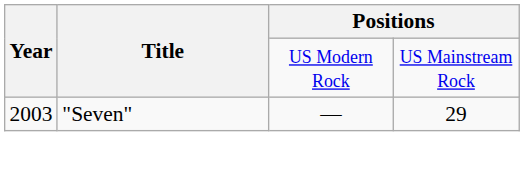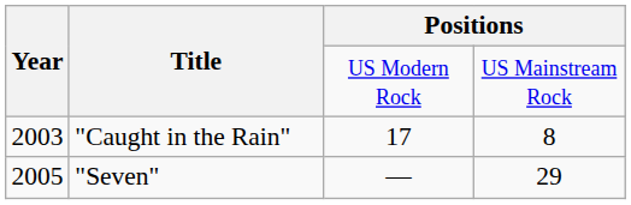+ row: 2003 | "Caught in the Rain" | 17 | 8
"Seven" | Year: 2003 -> 2005
